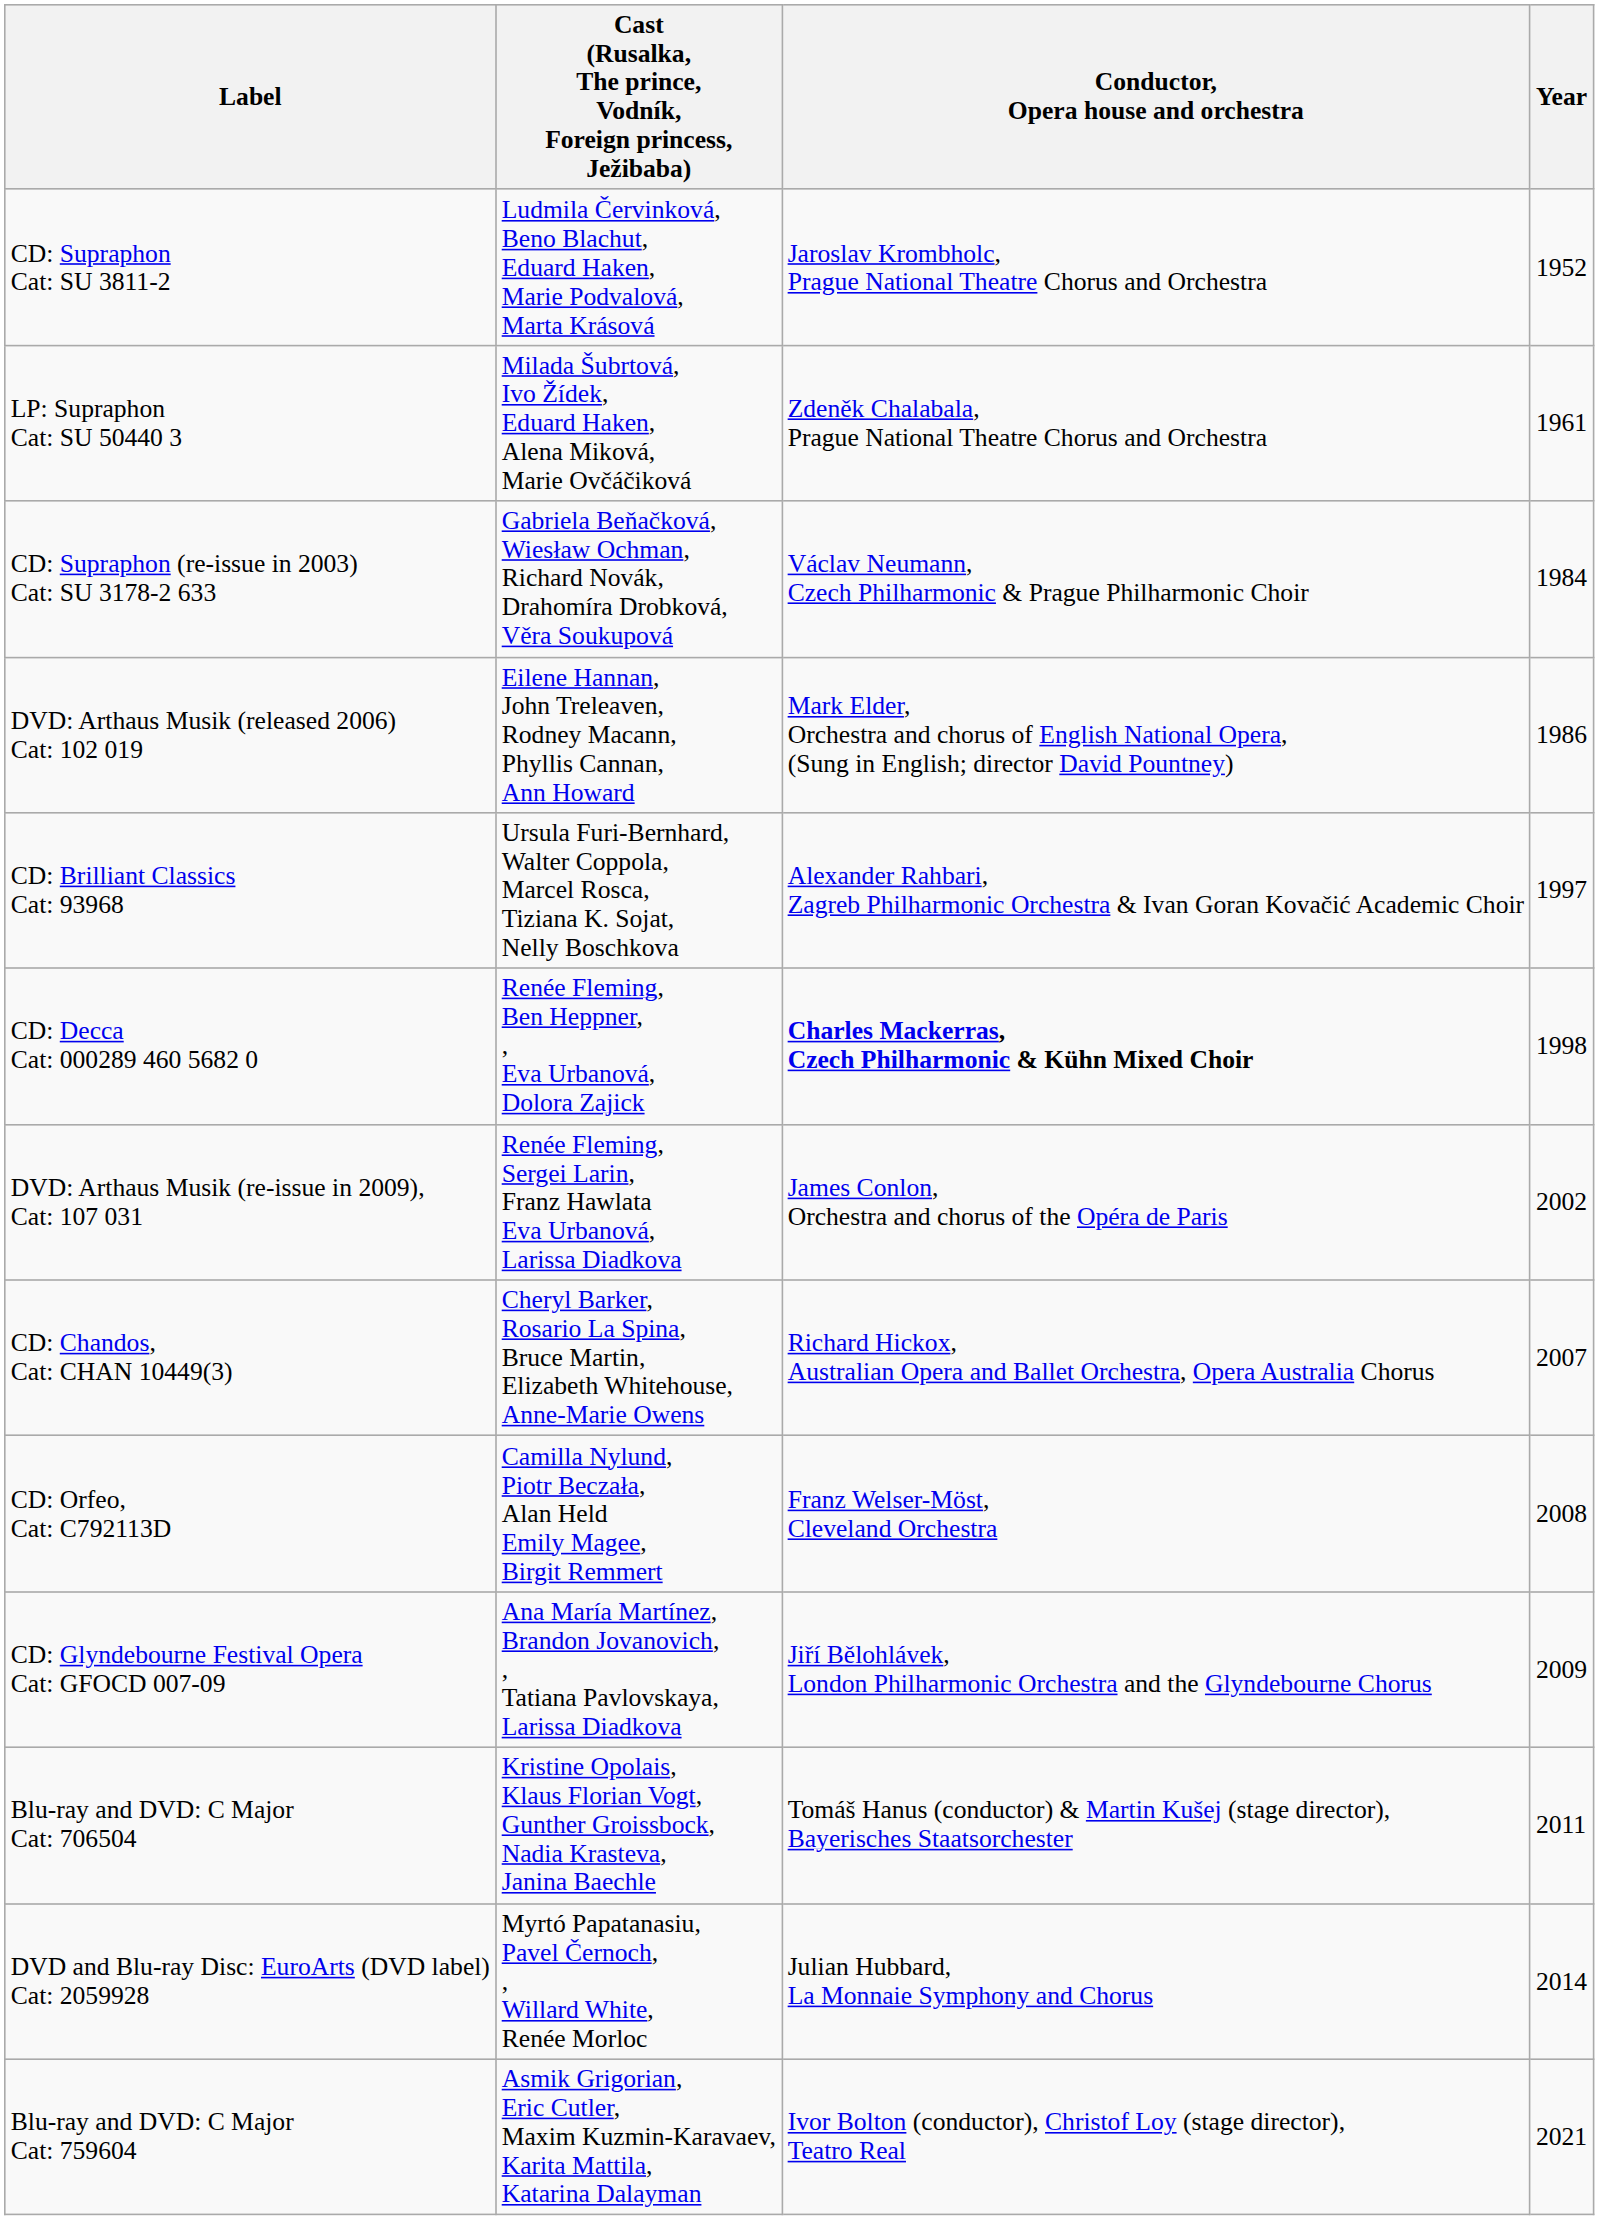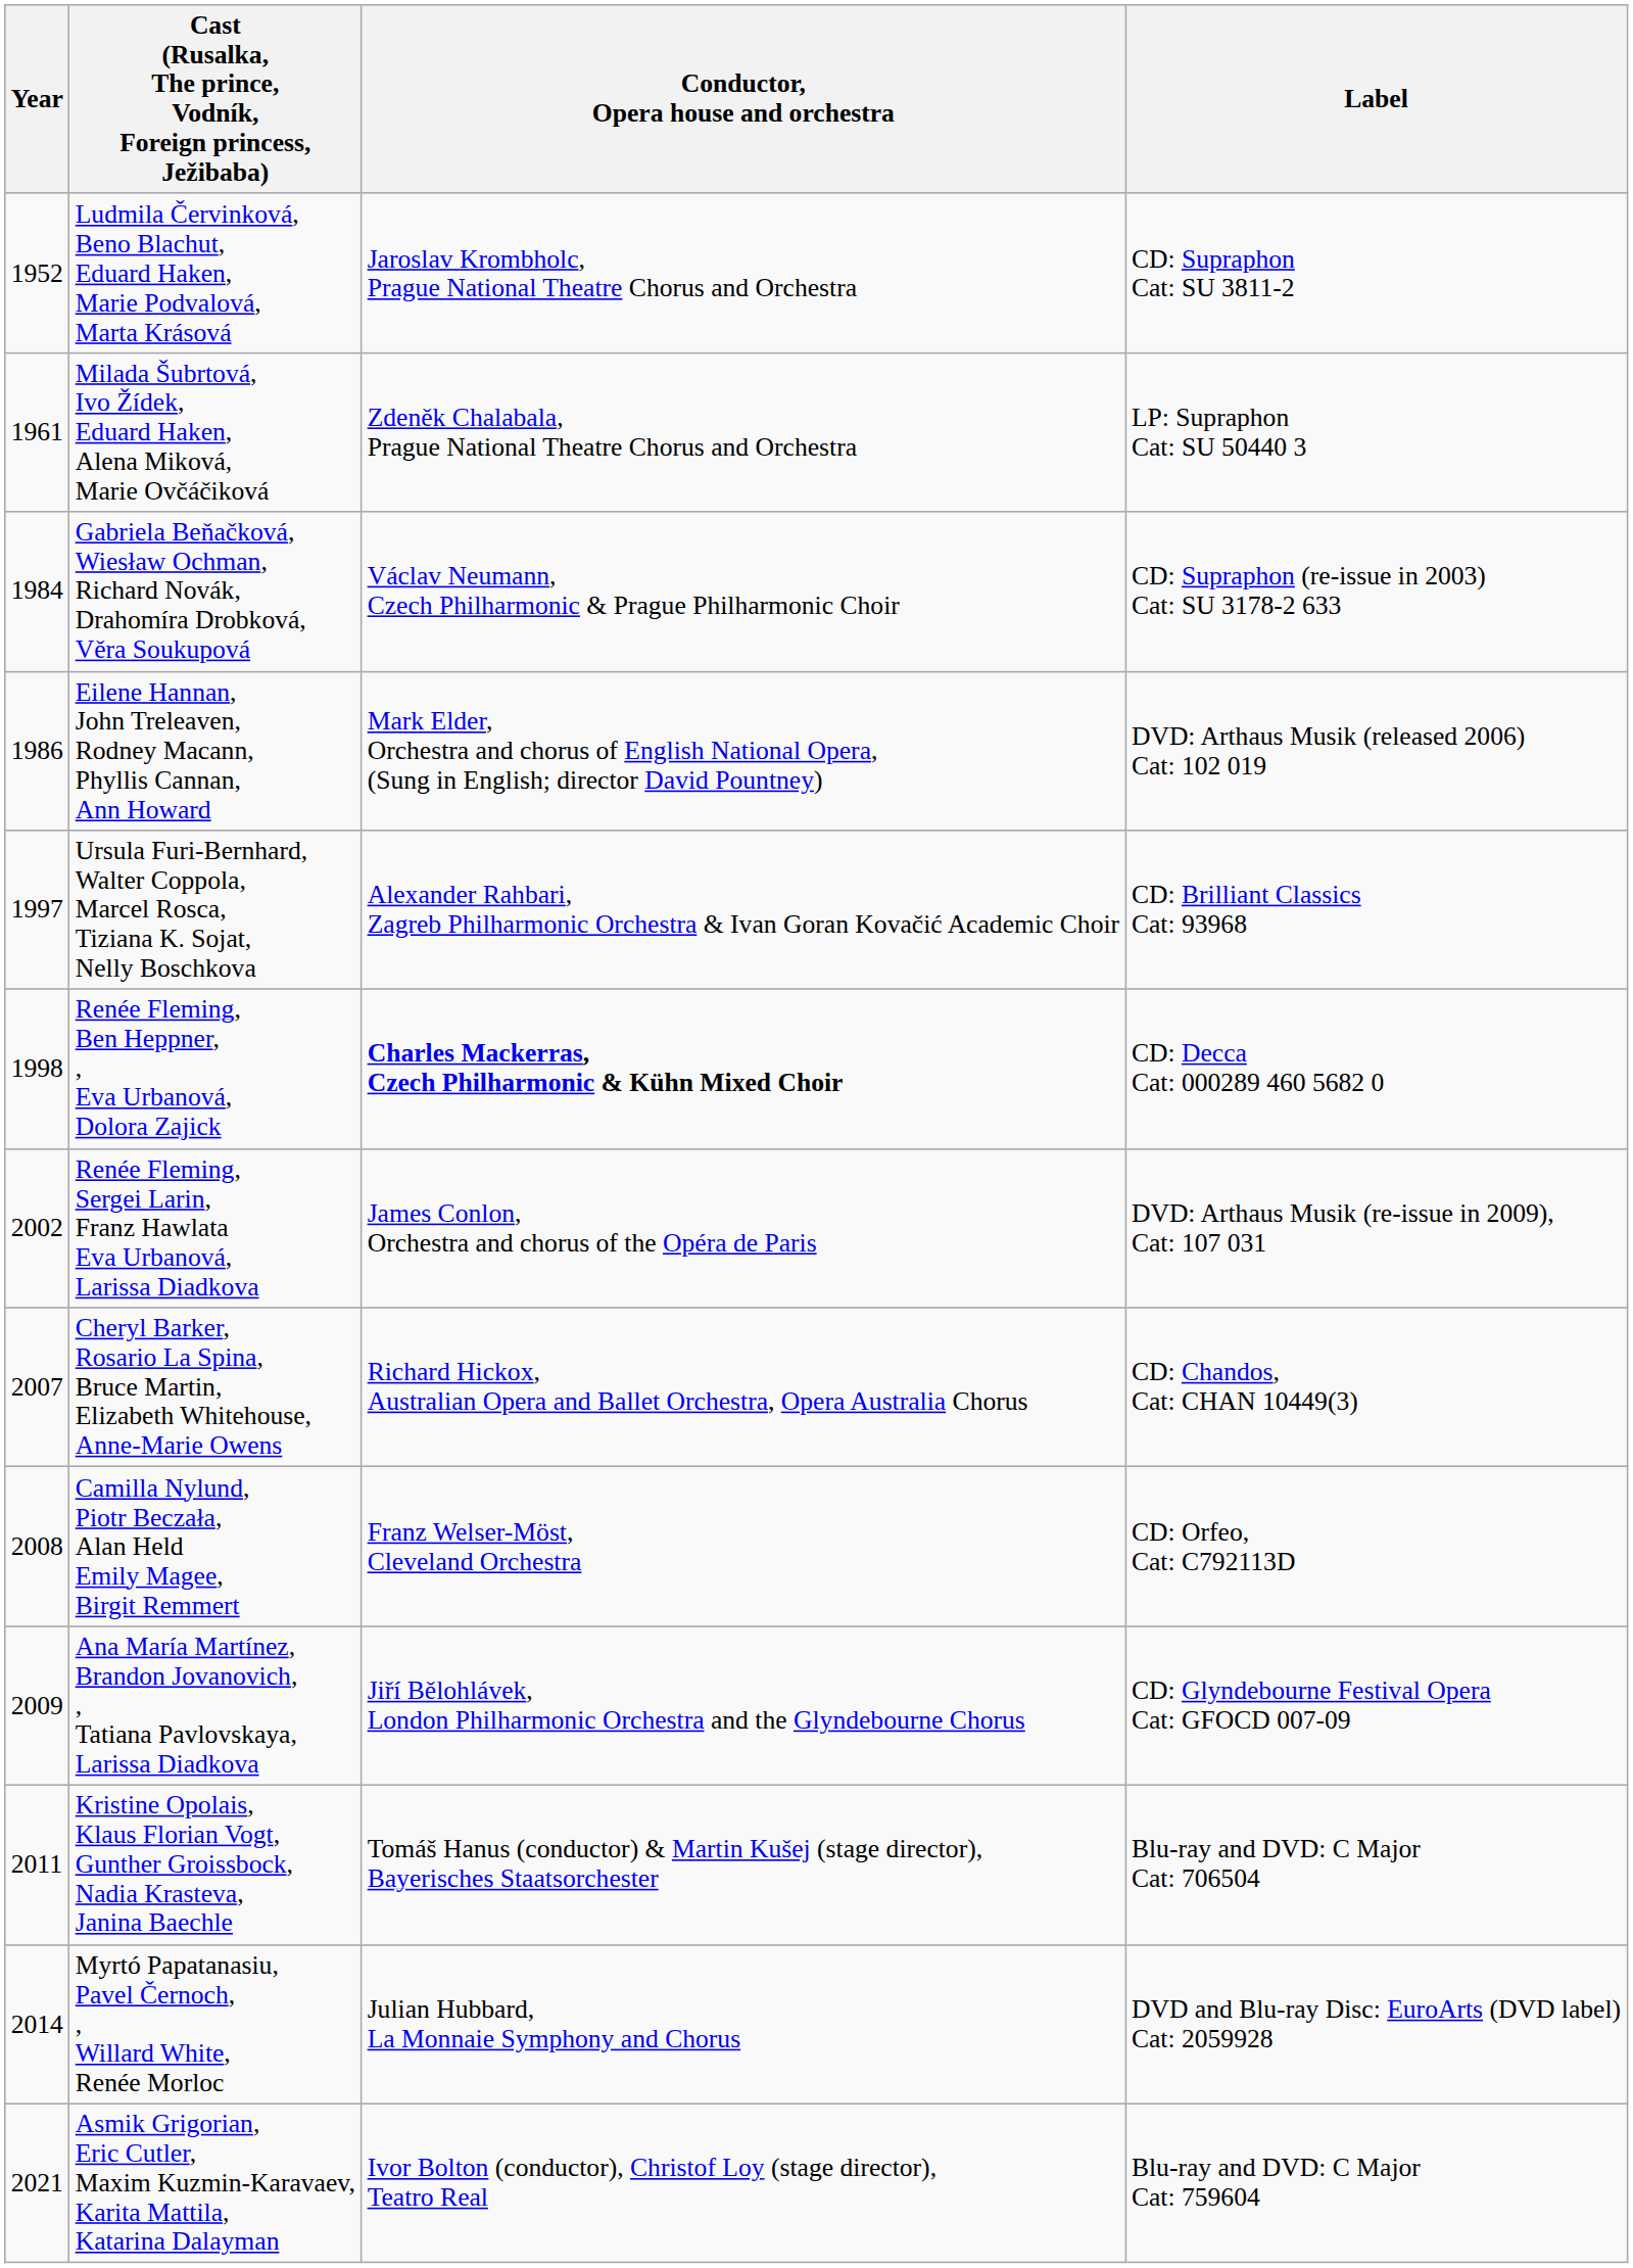columns swapped: Year <-> Label
